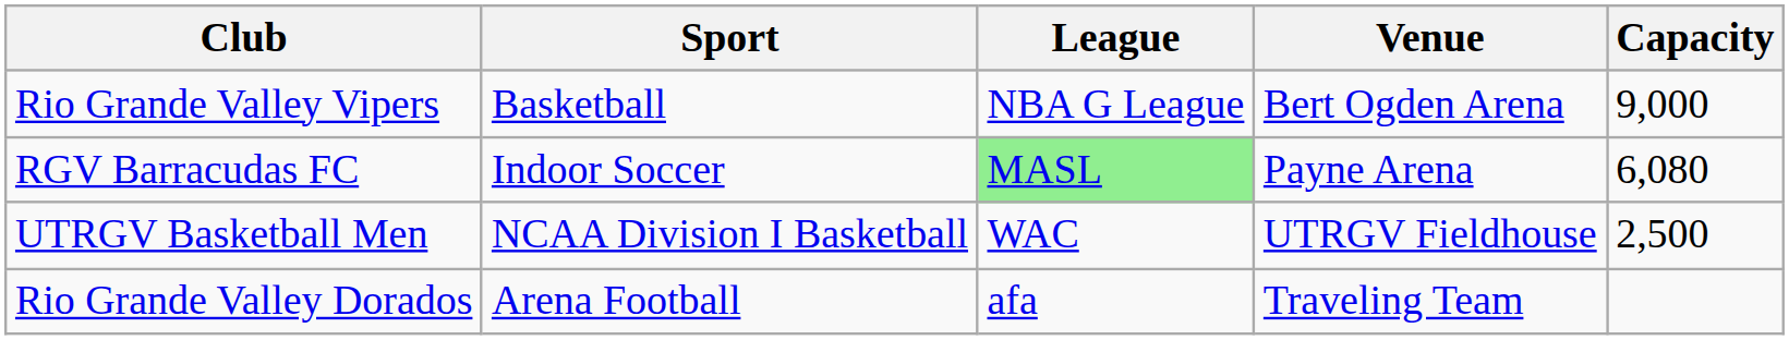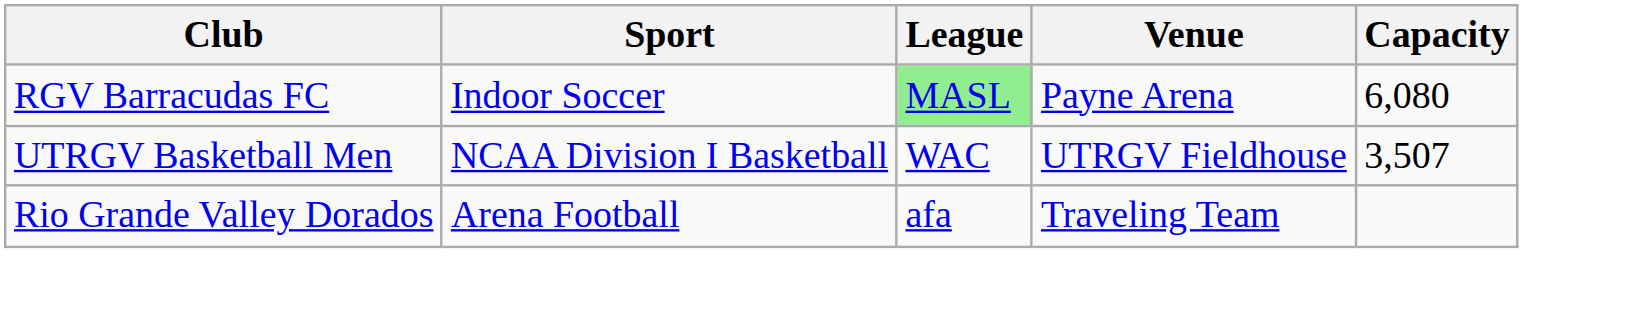- row: Rio Grande Valley Vipers | Basketball | NBA G League | Bert Ogden Arena | 9,000
UTRGV Basketball Men | Capacity: 2,500 -> 3,507
